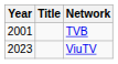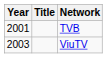ViuTV | Year: 2023 -> 2003
